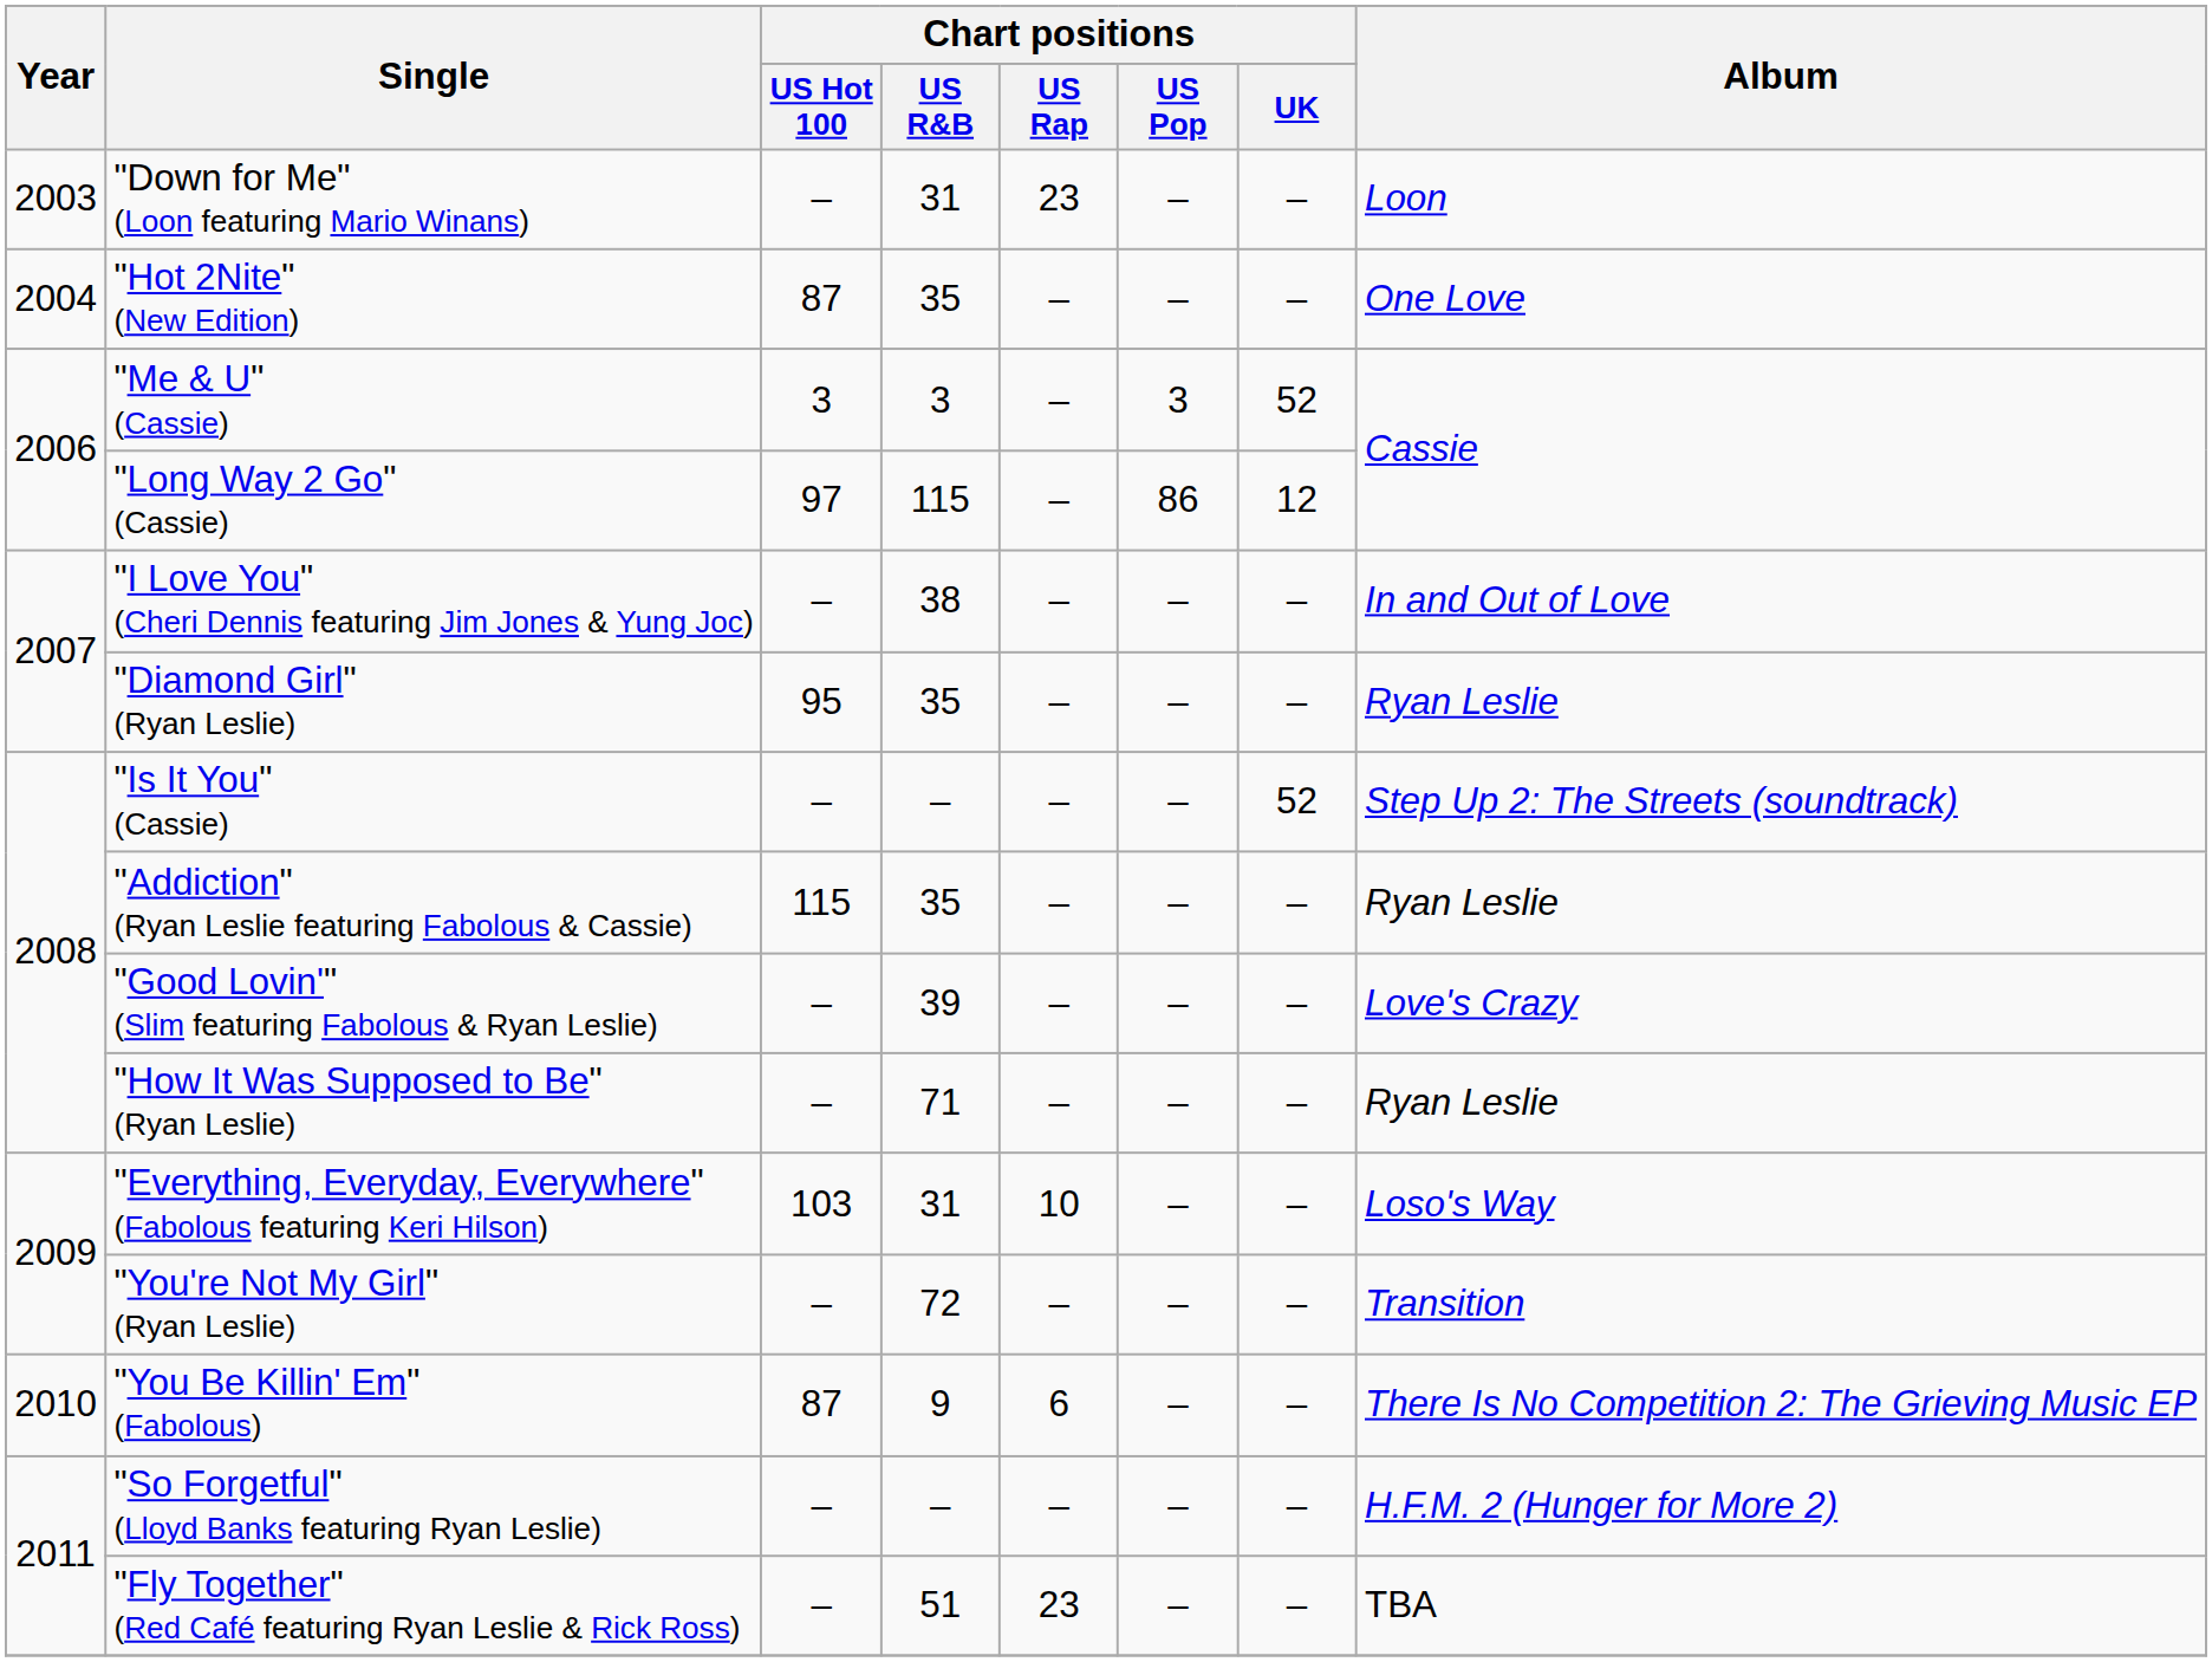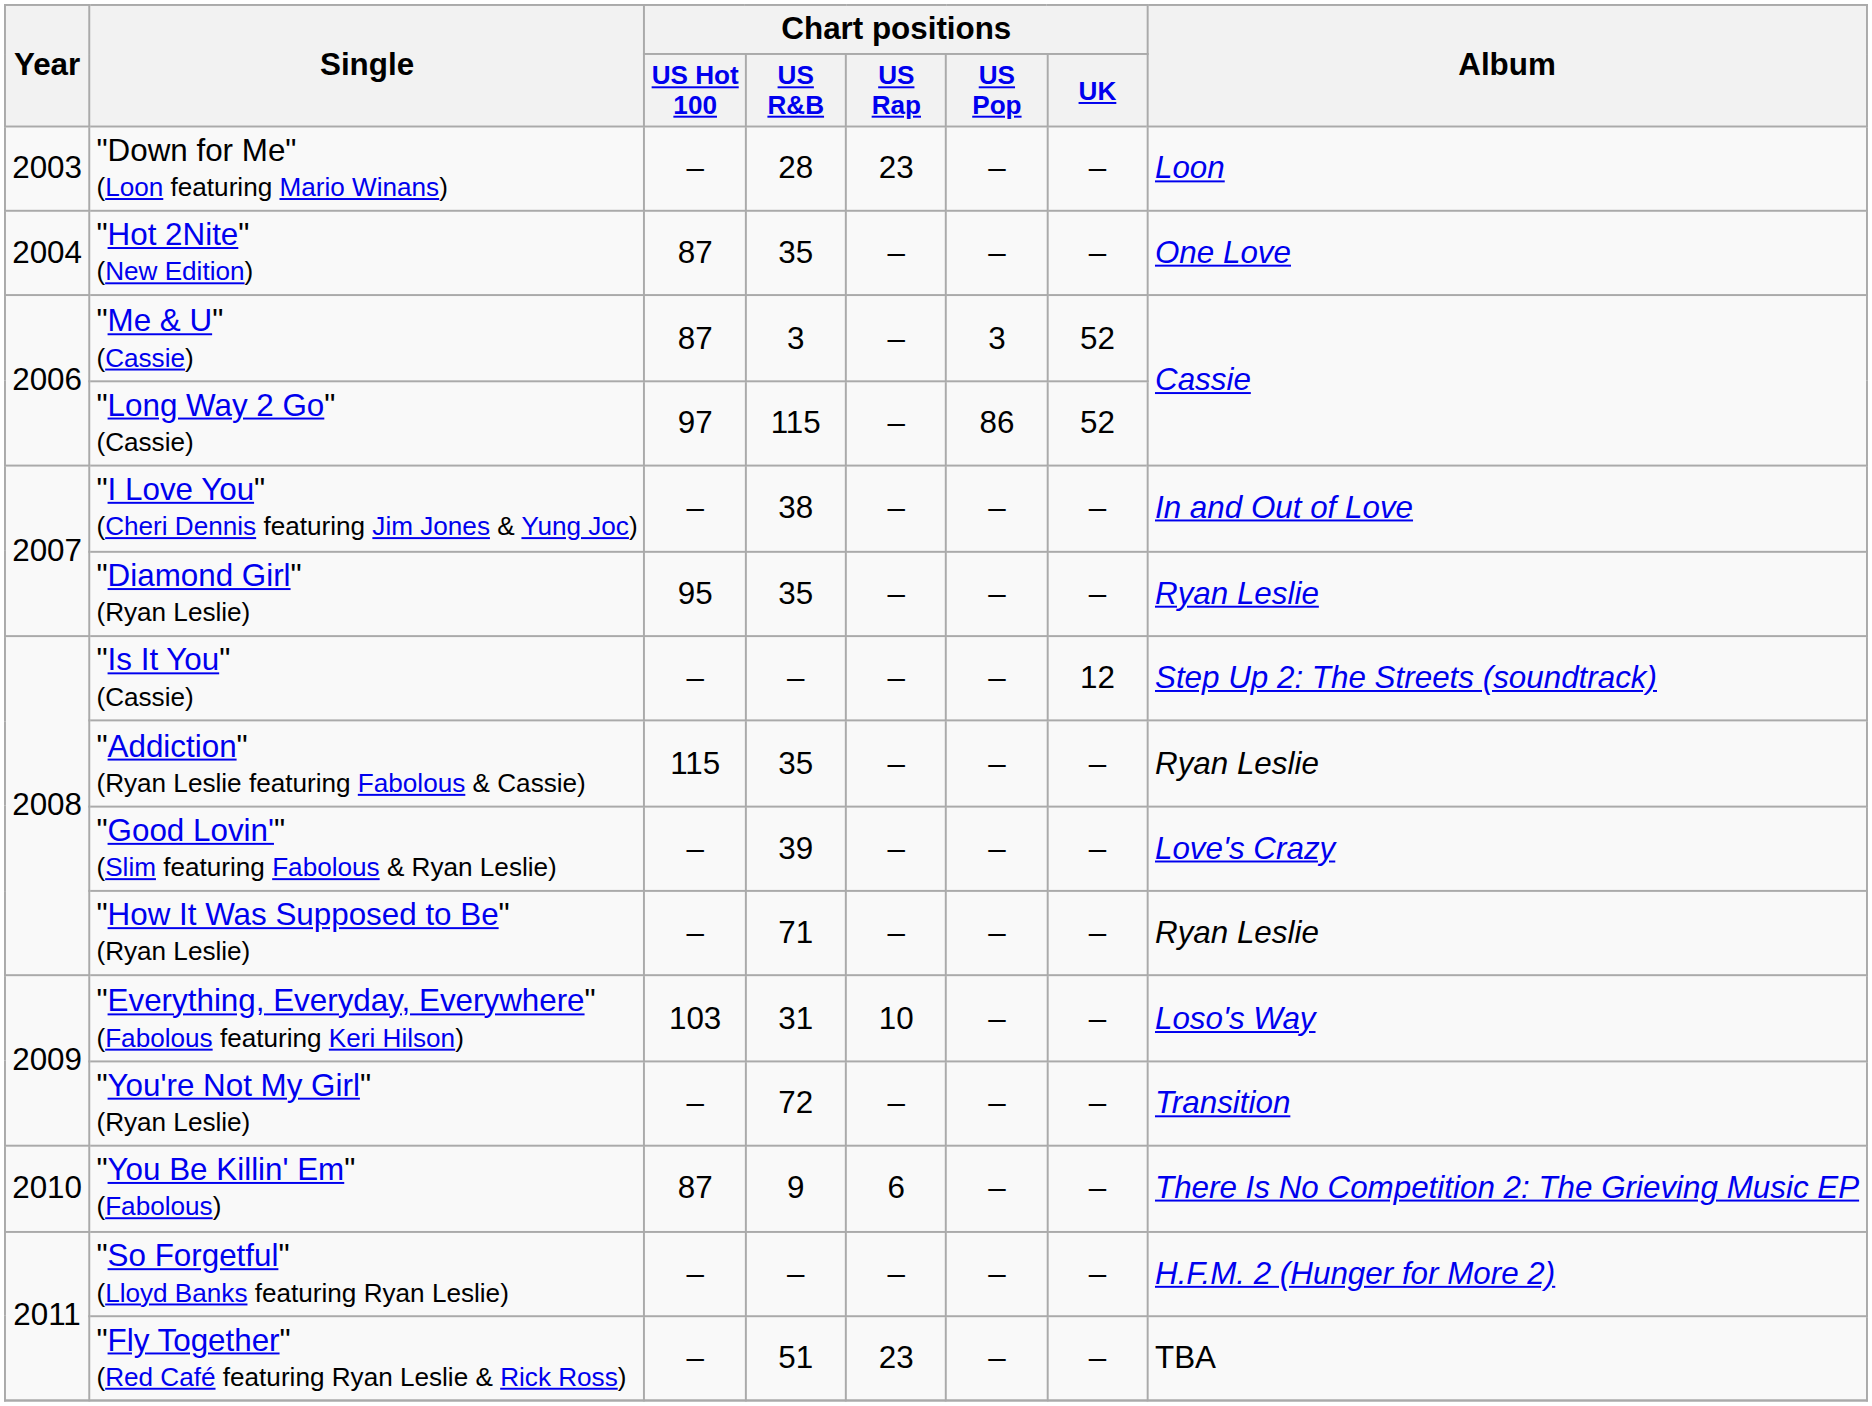"Down for Me" (Loon featuring Mario Winans) | Chart positions / US R&B: 31 -> 28
"Me & U" (Cassie) | Chart positions / US Hot 100: 3 -> 87
"Long Way 2 Go" (Cassie) | Chart positions / UK: 12 -> 52
"Is It You" (Cassie) | Chart positions / UK: 52 -> 12
